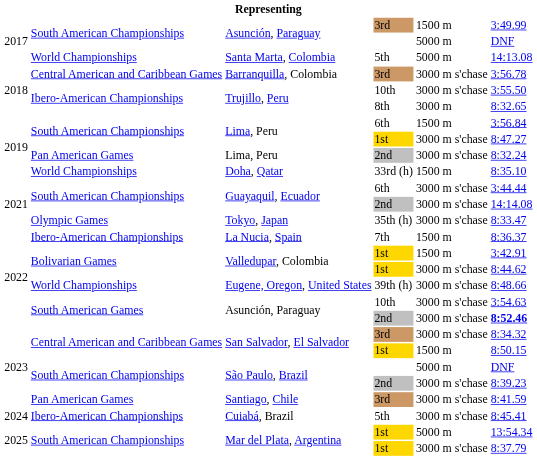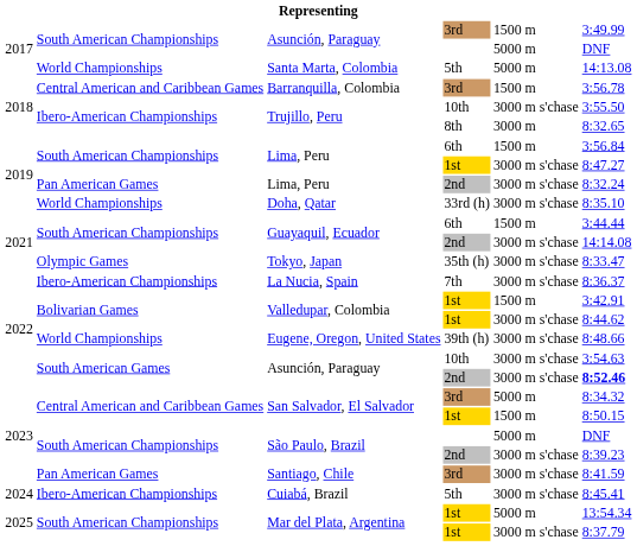Barranquilla, Colombia | column 5: 3000 m s'chase -> 1500 m
Doha, Qatar | column 5: 1500 m -> 3000 m s'chase
Guayaquil, Ecuador / 6th | column 5: 3000 m s'chase -> 1500 m
La Nucia, Spain | column 5: 1500 m -> 3000 m s'chase
San Salvador, El Salvador / 3rd | column 5: 3000 m s'chase -> 5000 m
